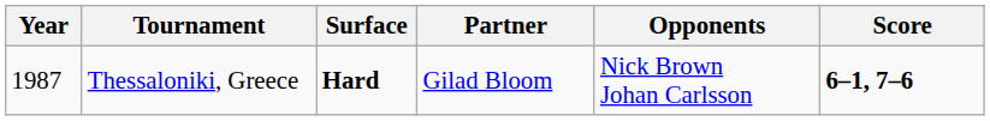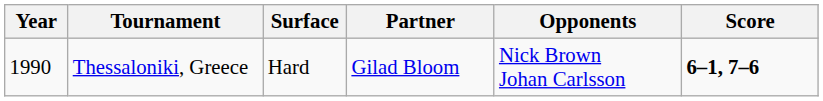Thessaloniki, Greece | Year: 1987 -> 1990
Thessaloniki, Greece | Surface: bold -> normal
